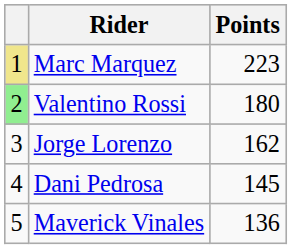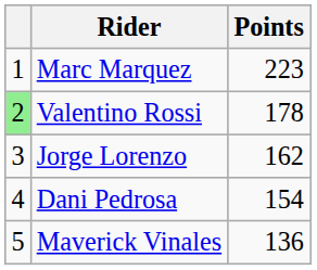Marc Marquez | column 1: khaki background -> no background
Valentino Rossi | Points: 180 -> 178
Dani Pedrosa | Points: 145 -> 154
